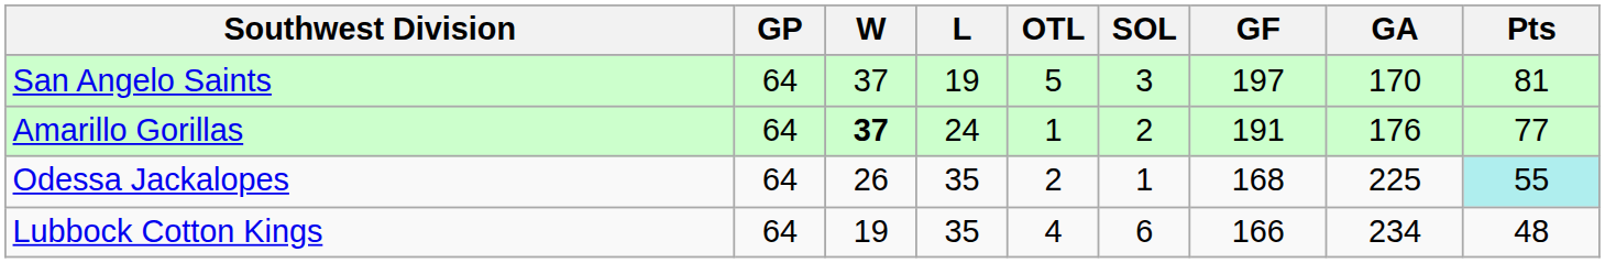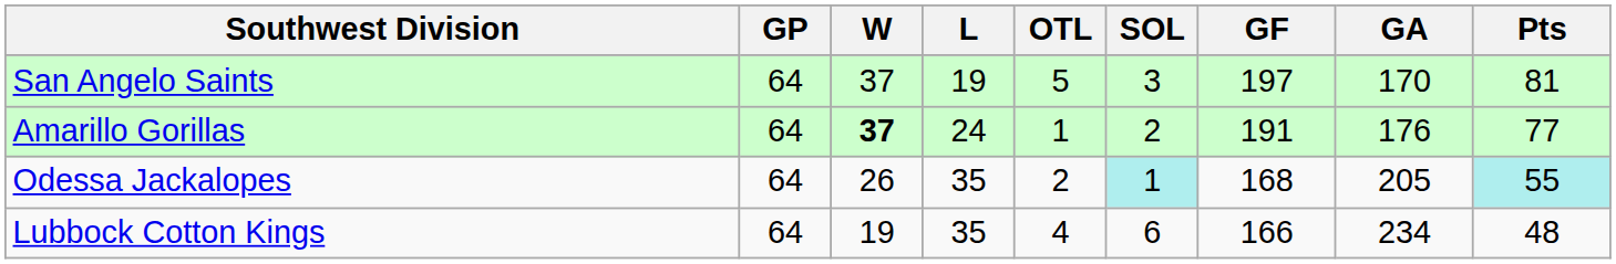Odessa Jackalopes | SOL: no background -> paleturquoise background
Odessa Jackalopes | GA: 225 -> 205
